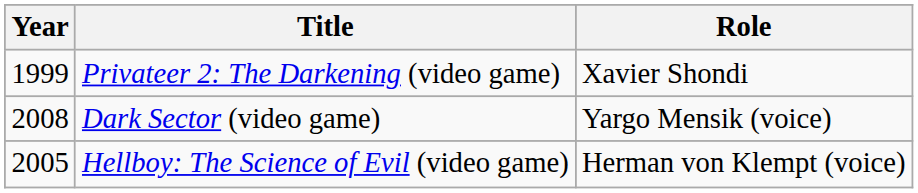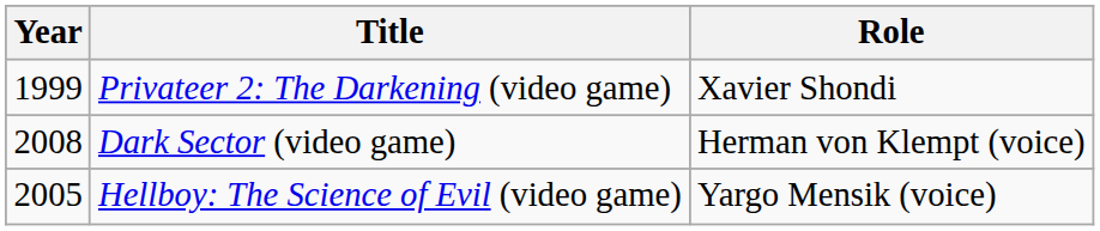Dark Sector (video game) | Role: Yargo Mensik (voice) -> Herman von Klempt (voice)
Hellboy: The Science of Evil (video game) | Role: Herman von Klempt (voice) -> Yargo Mensik (voice)
